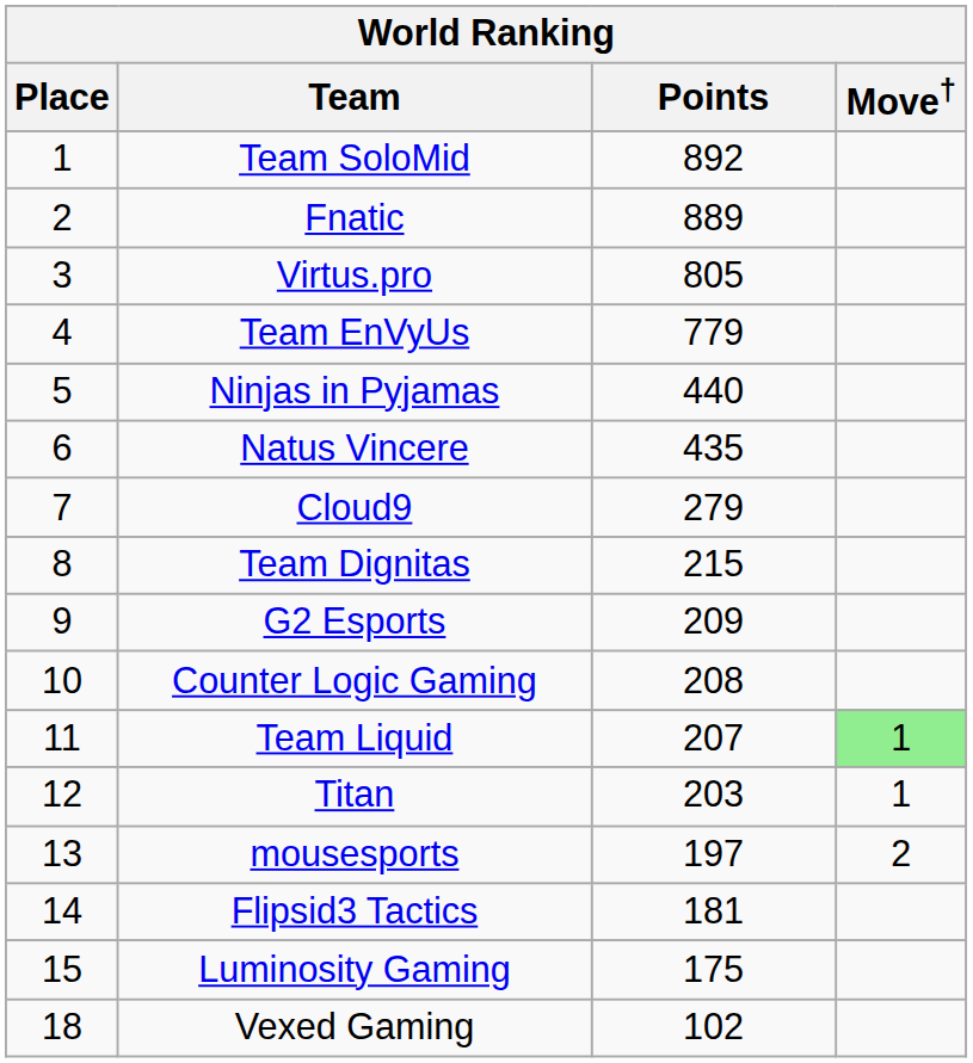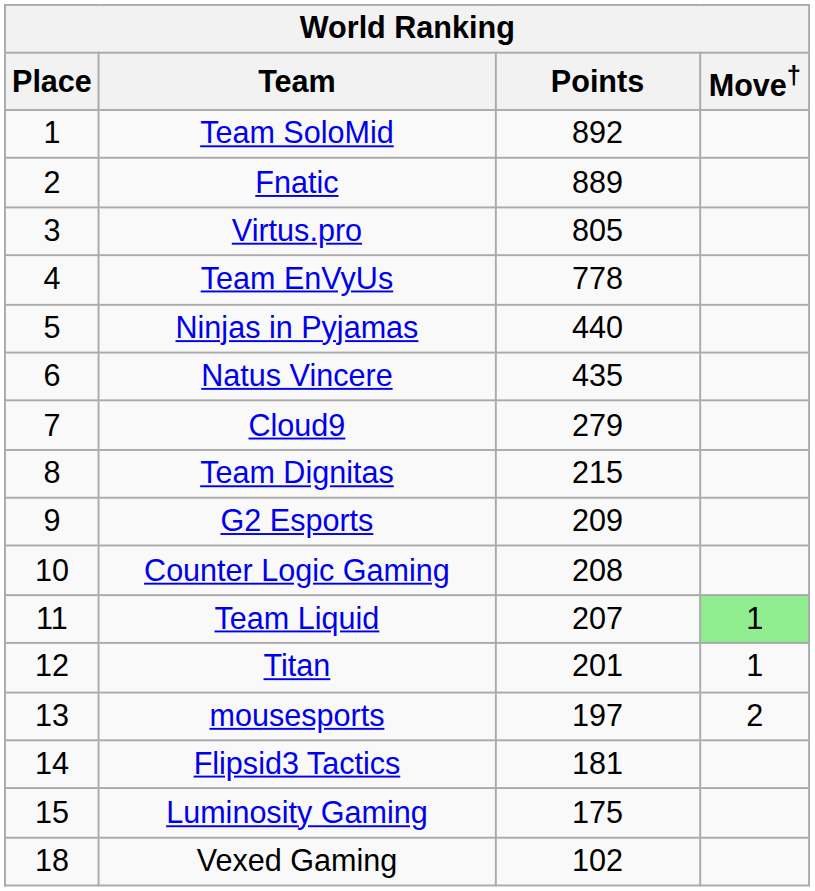Team EnVyUs | Points: 779 -> 778
Titan | Points: 203 -> 201
